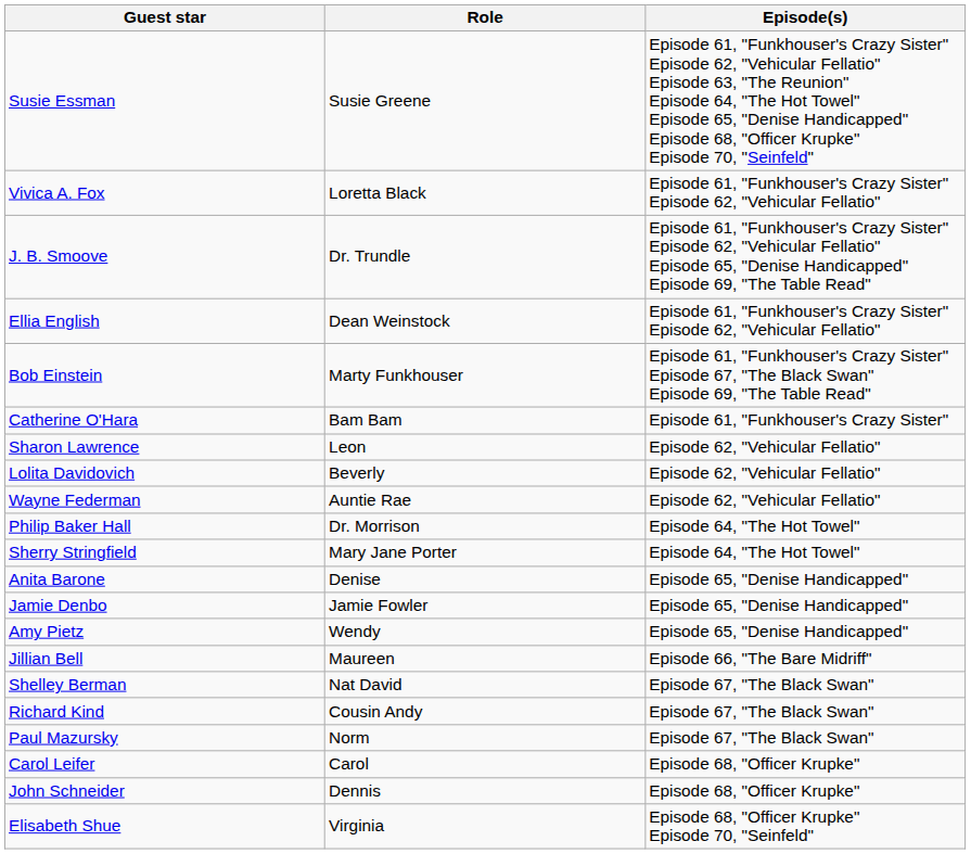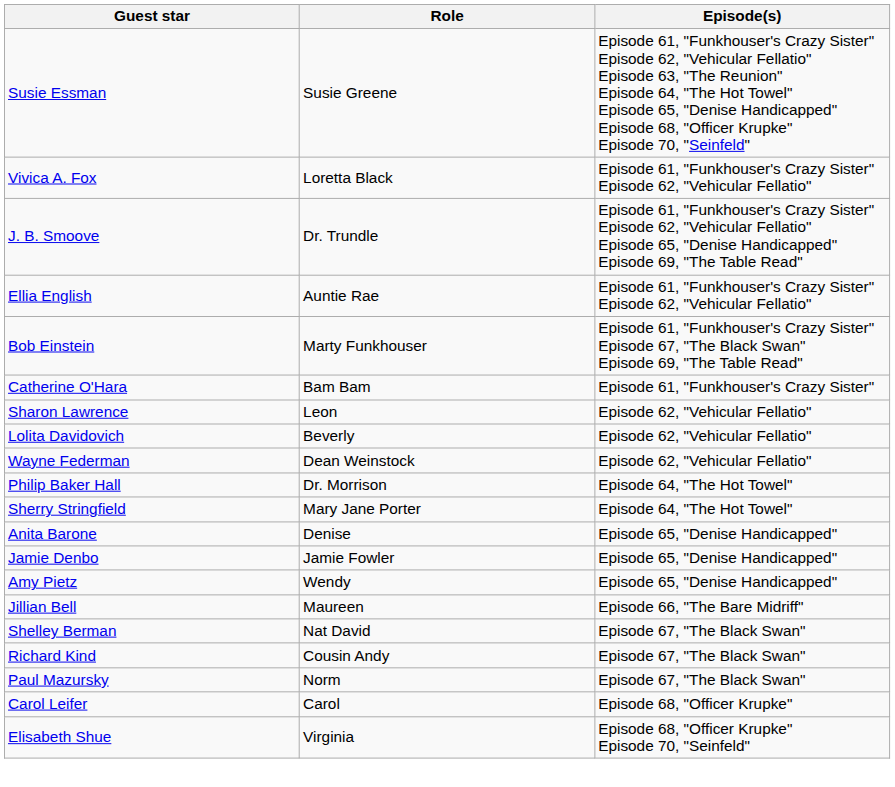Ellia English | Role: Dean Weinstock -> Auntie Rae
Wayne Federman | Role: Auntie Rae -> Dean Weinstock
- row: John Schneider | Dennis | Episode 68, "Officer Krupke"
